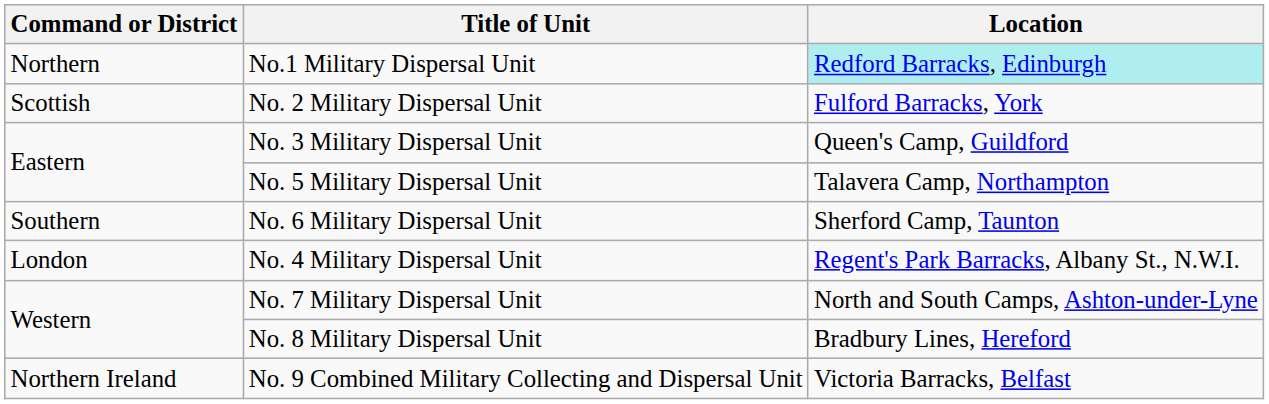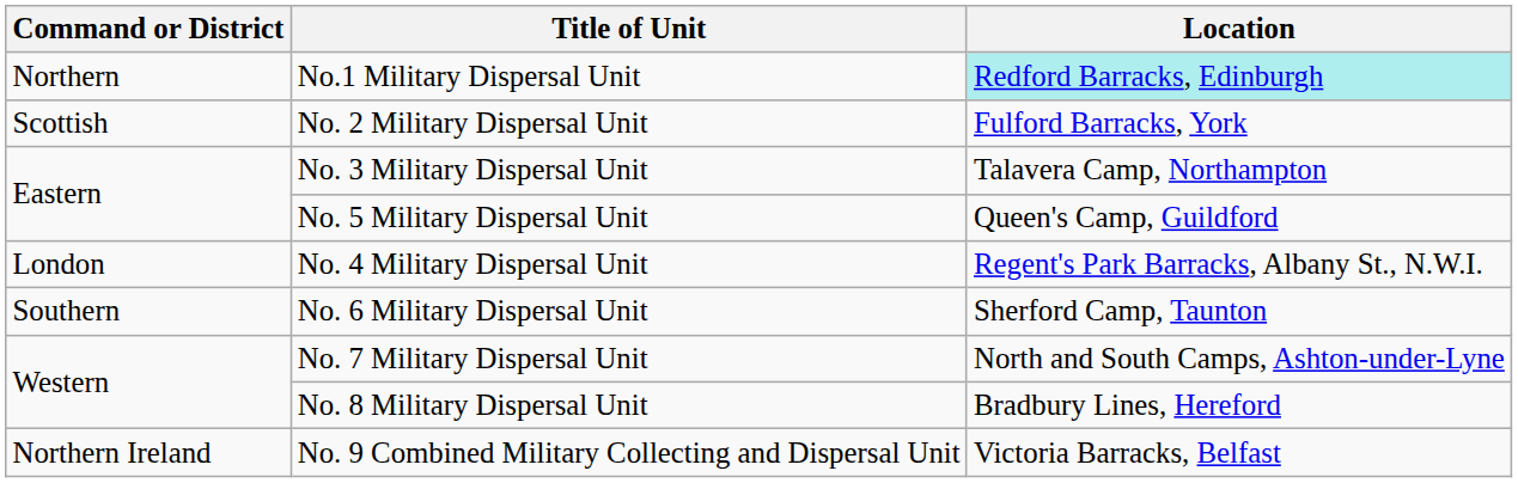No. 3 Military Dispersal Unit | Location: Queen's Camp, Guildford -> Talavera Camp, Northampton
No. 5 Military Dispersal Unit | Location: Talavera Camp, Northampton -> Queen's Camp, Guildford
rows swapped: No. 4 Military Dispersal Unit <-> No. 6 Military Dispersal Unit
